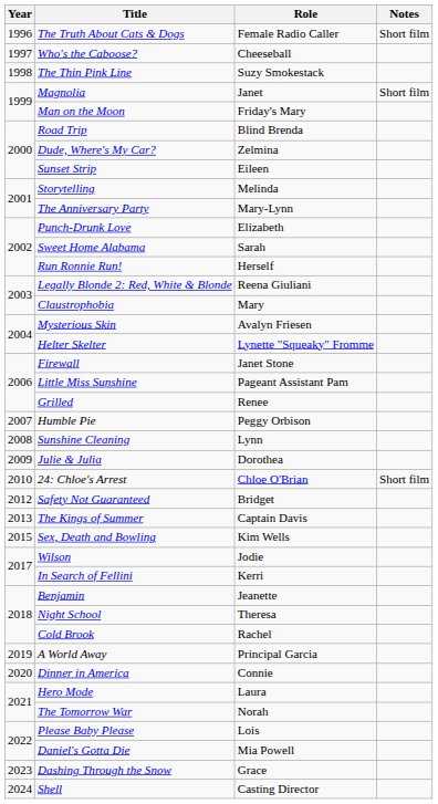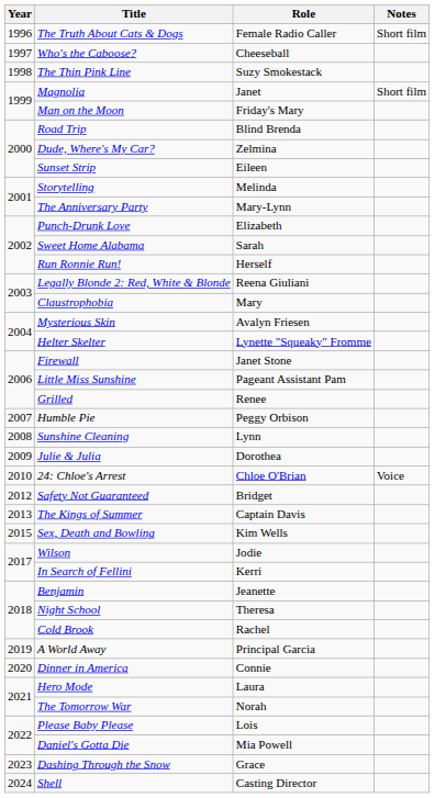24: Chloe's Arrest | Notes: Short film -> Voice
